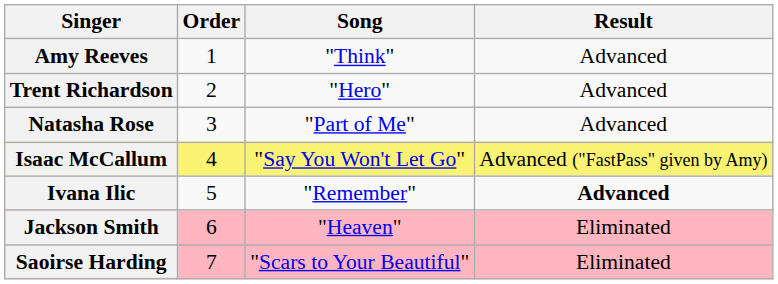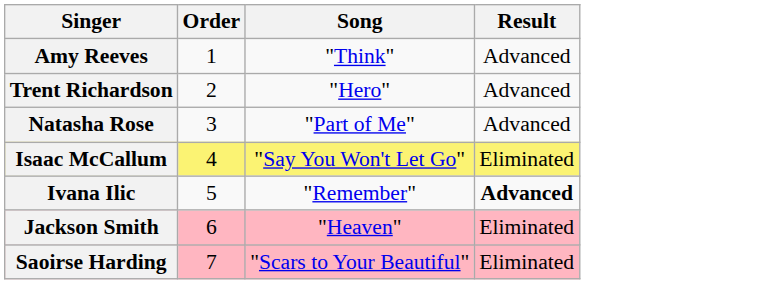Isaac McCallum | Result: Advanced ("FastPass" given by Amy) -> Eliminated
